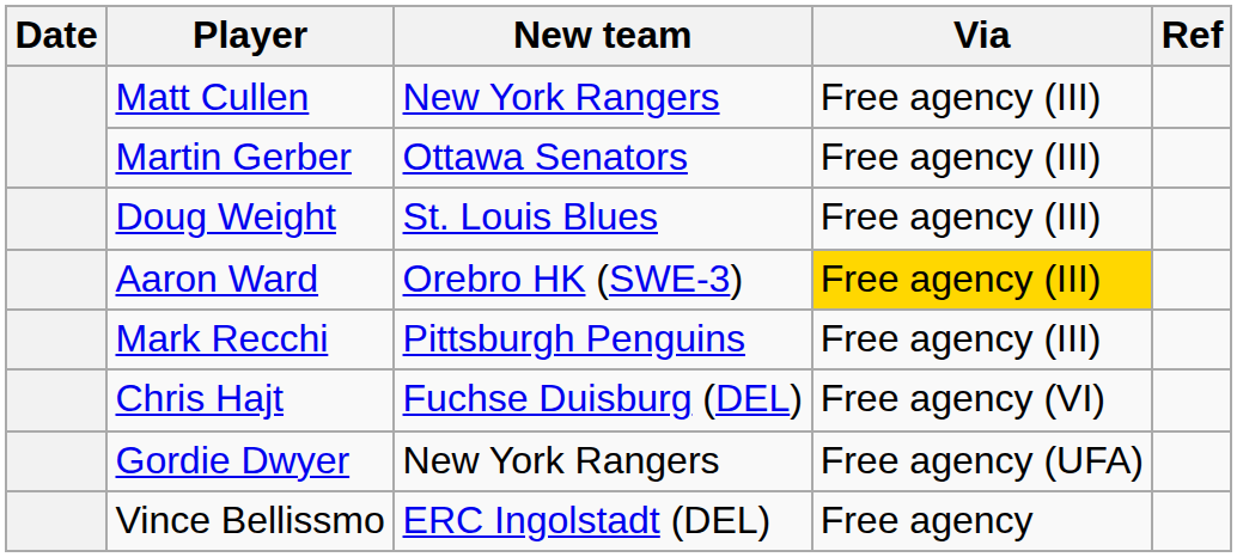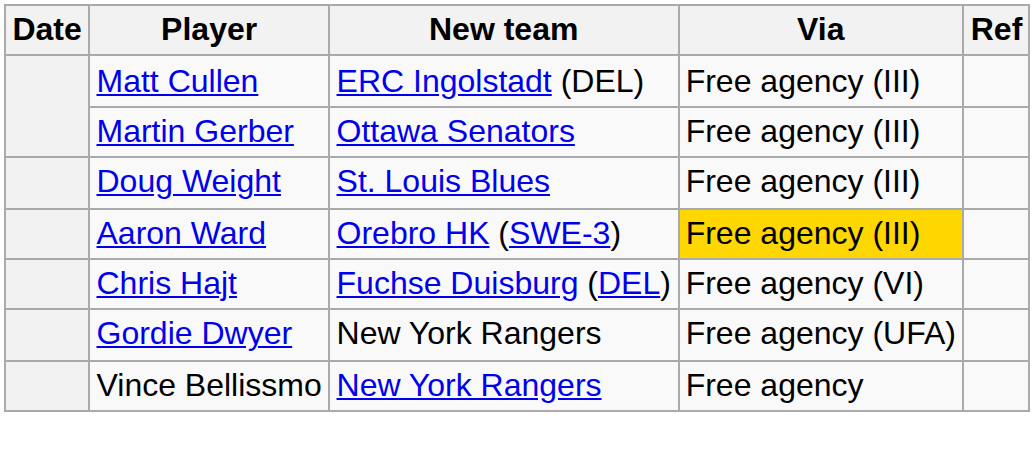Matt Cullen | New team: New York Rangers -> ERC Ingolstadt (DEL)
- row: Mark Recchi | Pittsburgh Penguins | Free agency (III)
Vince Bellissmo | New team: ERC Ingolstadt (DEL) -> New York Rangers
